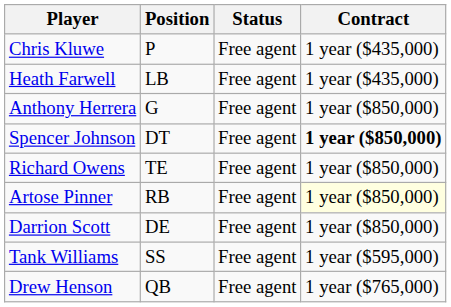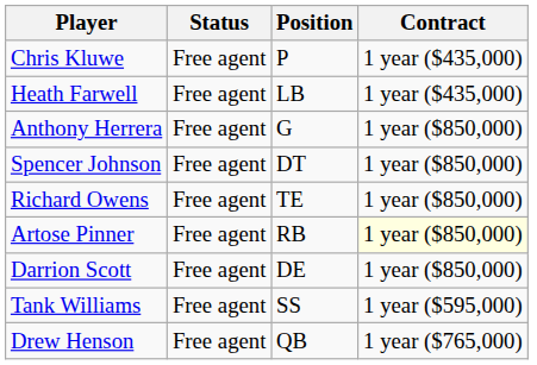columns swapped: Position <-> Status
Spencer Johnson | Contract: bold -> normal
